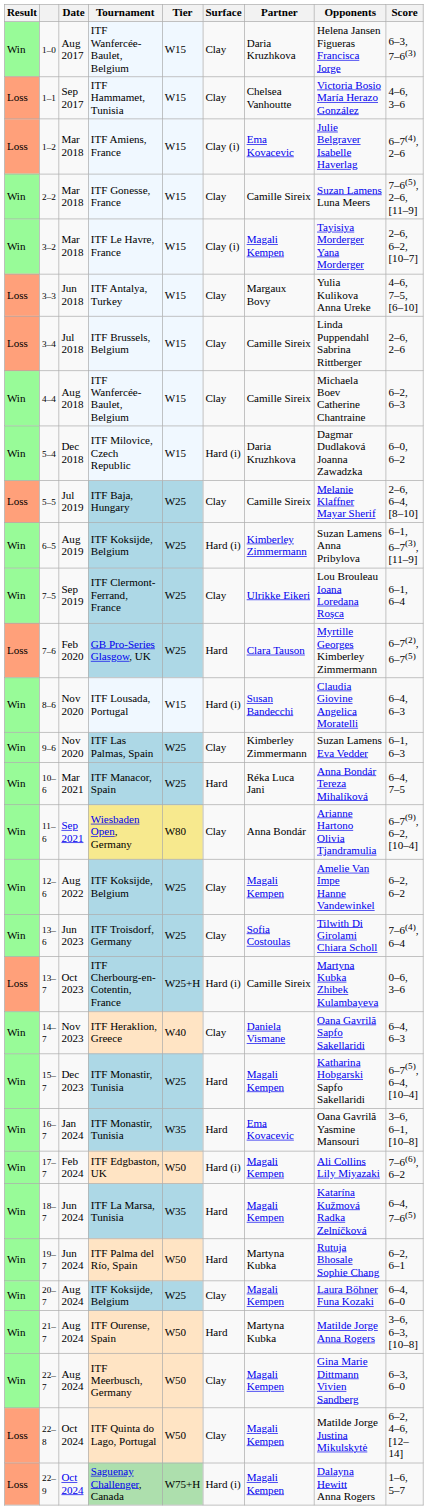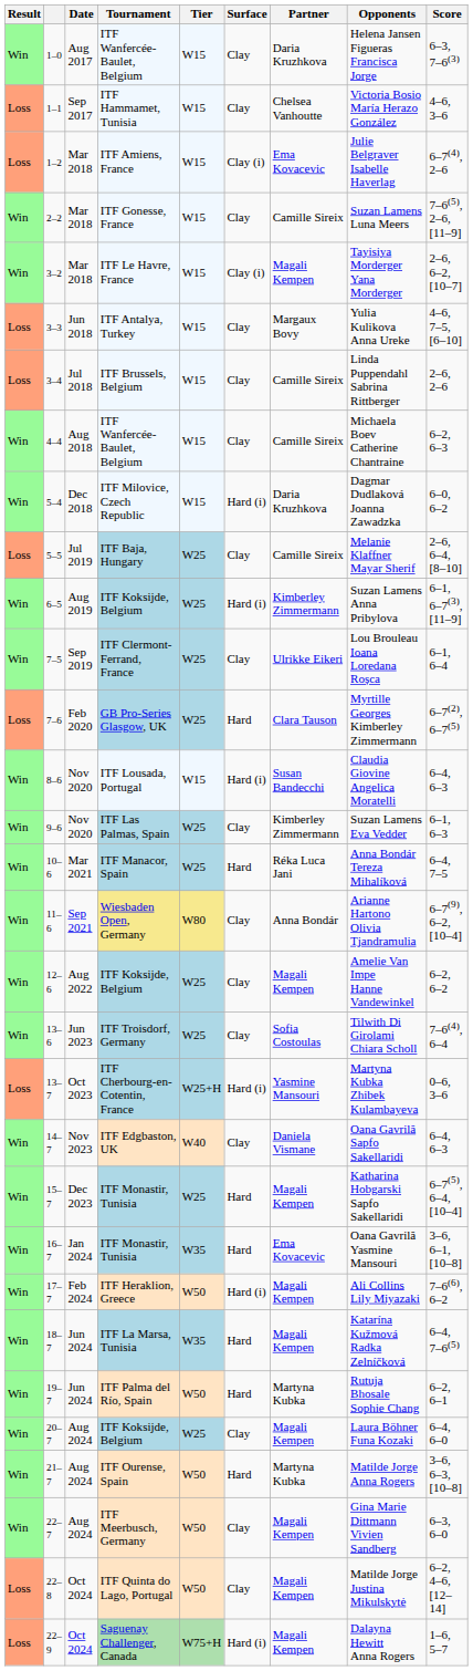13–7 | Partner: Camille Sireix -> Yasmine Mansouri
14–7 | Tournament: ITF Heraklion, Greece -> ITF Edgbaston, UK
17–7 | Tournament: ITF Edgbaston, UK -> ITF Heraklion, Greece
